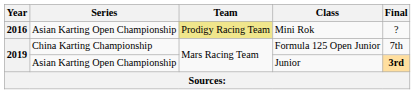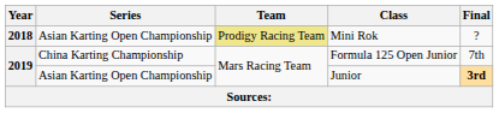Mini Rok | Year: 2016 -> 2018
